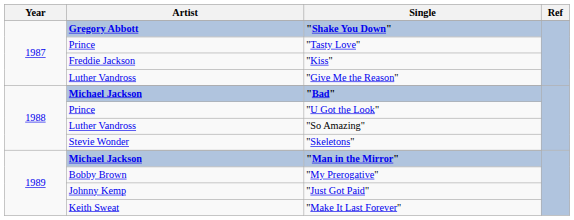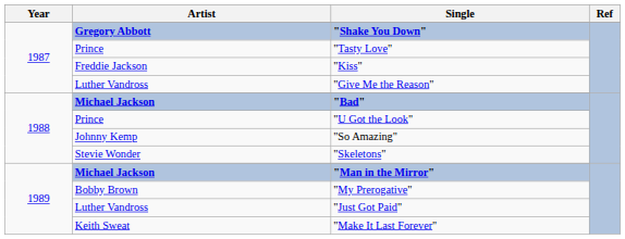"So Amazing" | Artist: Luther Vandross -> Johnny Kemp
"Just Got Paid" | Artist: Johnny Kemp -> Luther Vandross
